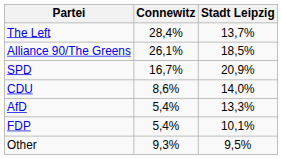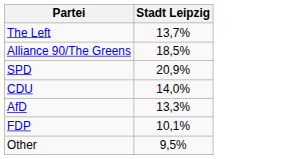- column: Connewitz | 28,4% | 26,1% | 16,7% | 8,6% | 5,4% | 5,4% | 9,3%
